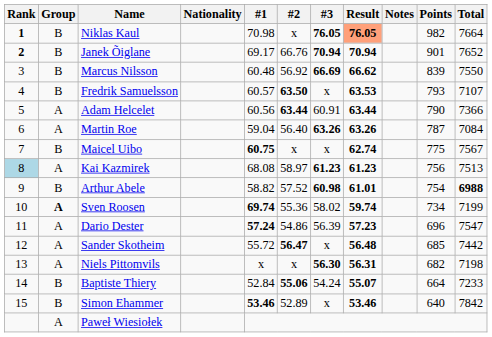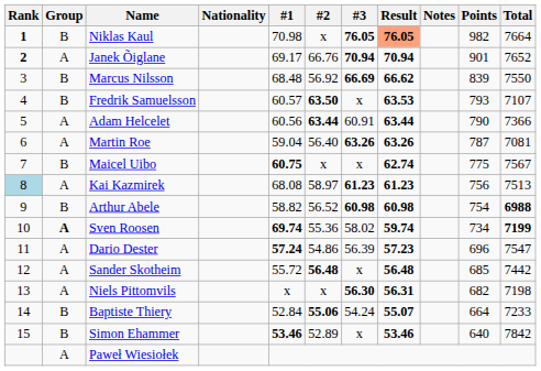Janek Õiglane | Group: B -> A
Marcus Nilsson | #1: 60.48 -> 68.48
Martin Roe | Total: 7084 -> 7081
Arthur Abele | #2: 57.52 -> 56.52
Arthur Abele | Result: 61.01 -> 60.98
Sven Roosen | Total: normal -> bold
Sander Skotheim | #2: 56.47 -> 56.48
